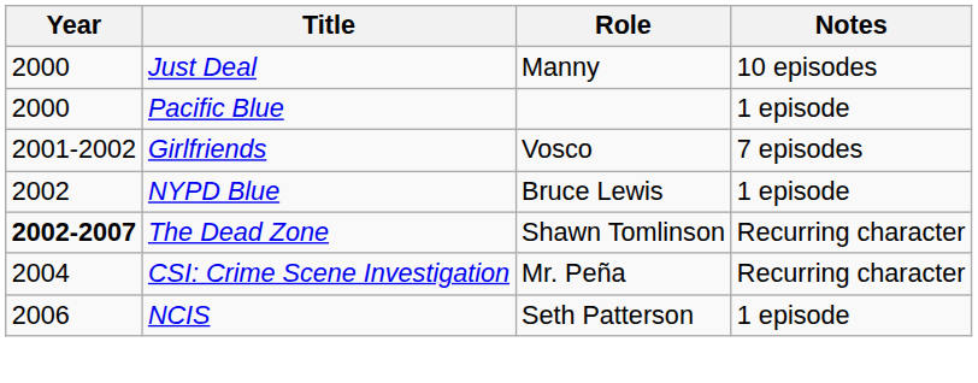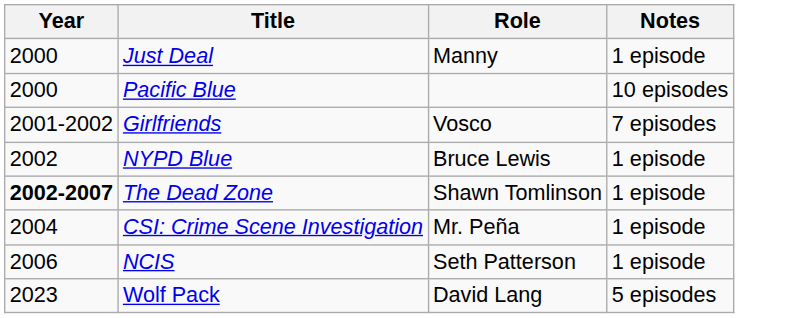Just Deal | Notes: 10 episodes -> 1 episode
Pacific Blue | Notes: 1 episode -> 10 episodes
The Dead Zone | Notes: Recurring character -> 1 episode
CSI: Crime Scene Investigation | Notes: Recurring character -> 1 episode
+ row: 2023 | Wolf Pack | David Lang | 5 episodes
